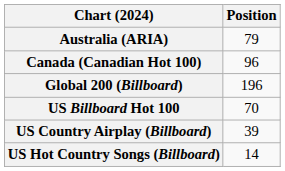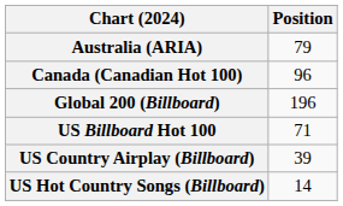US Billboard Hot 100 | Position: 70 -> 71
